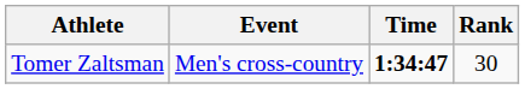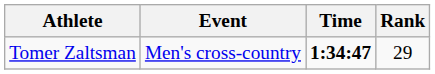Tomer Zaltsman | Rank: 30 -> 29
